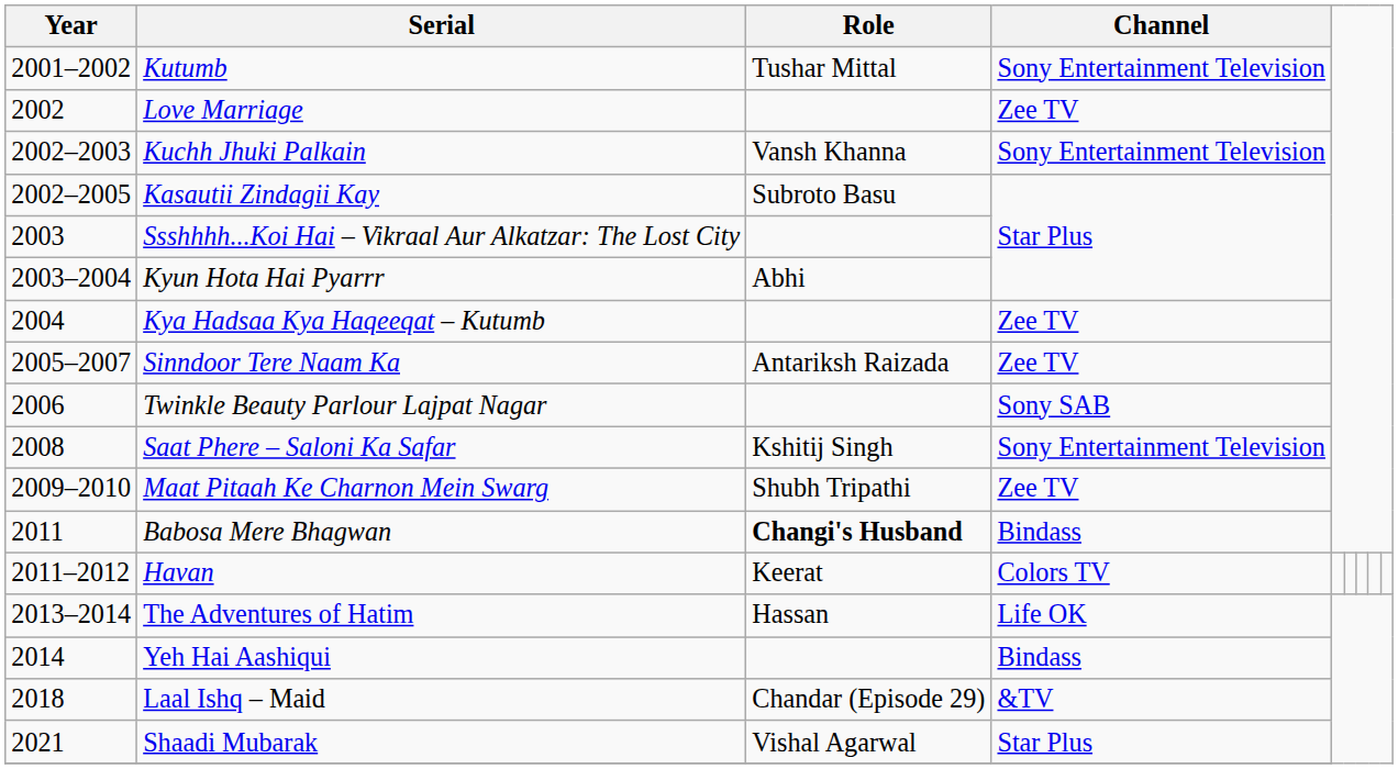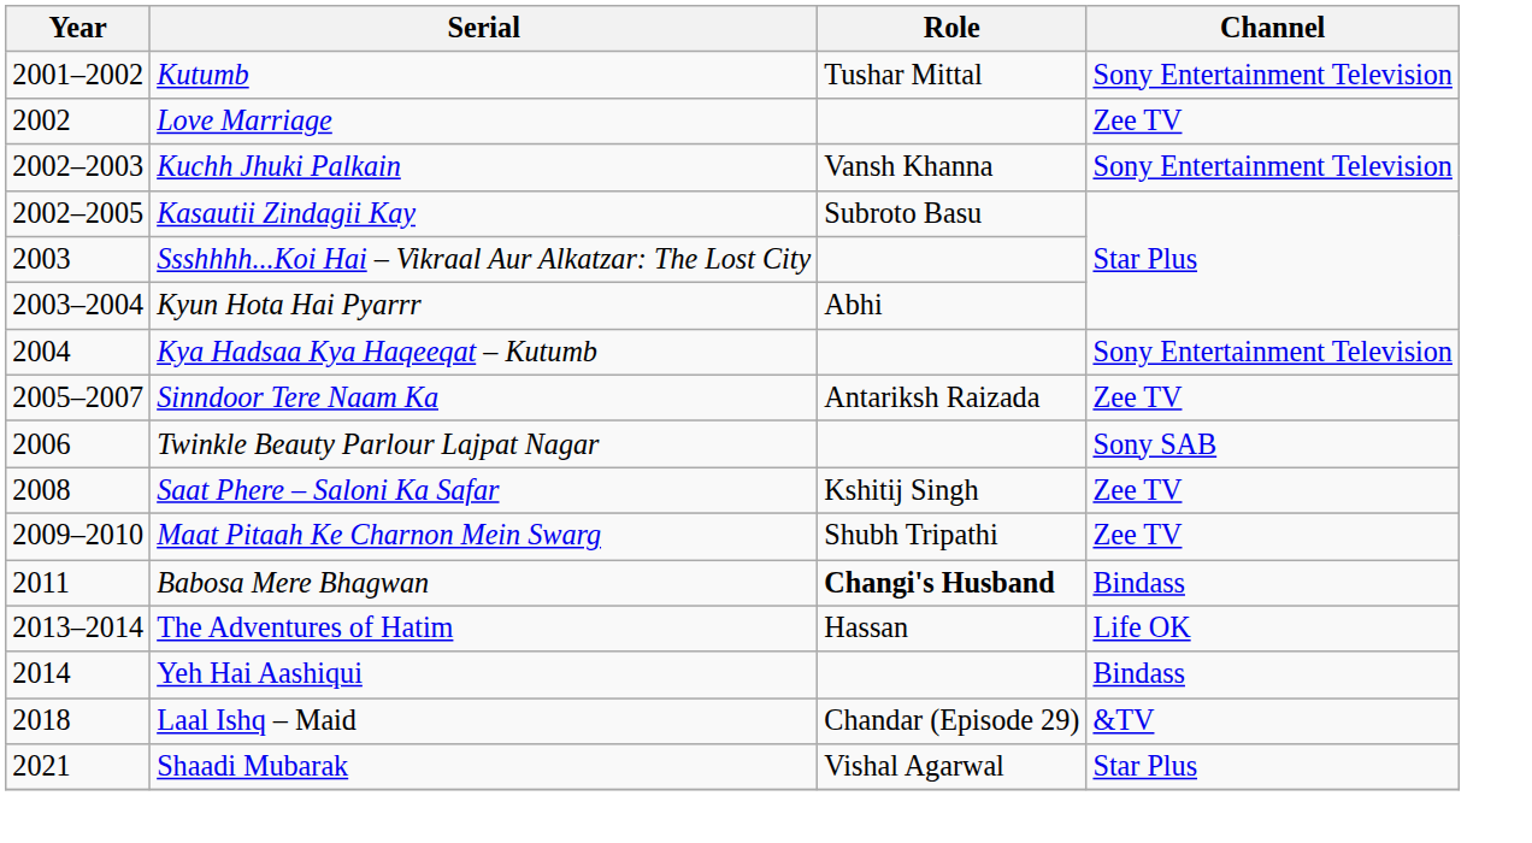Kya Hadsaa Kya Haqeeqat – Kutumb | Channel: Zee TV -> Sony Entertainment Television
Saat Phere – Saloni Ka Safar | Channel: Sony Entertainment Television -> Zee TV
- row: 2011–2012 | Havan | Keerat | Colors TV
